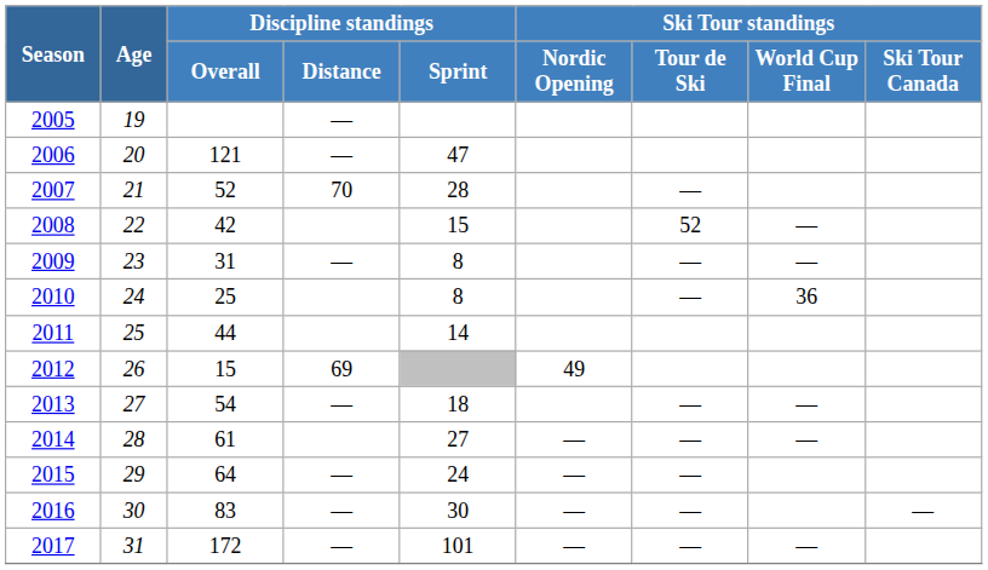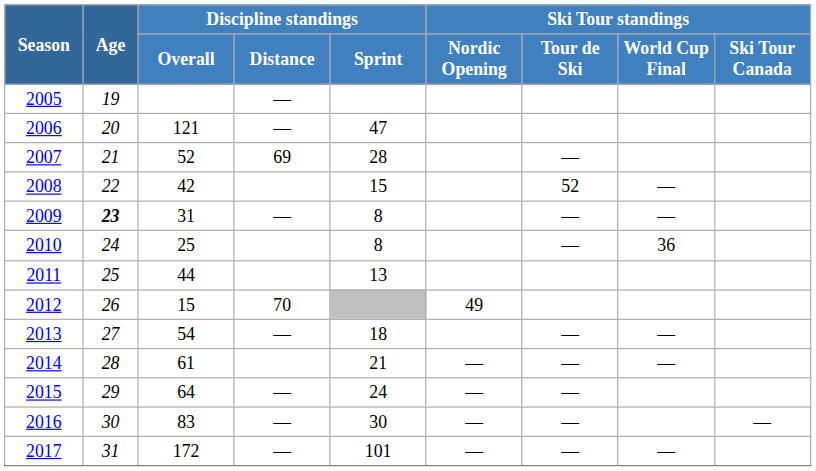2007 | Discipline standings / Distance: 70 -> 69
2009 | Age: normal -> bold
2011 | Discipline standings / Sprint: 14 -> 13
2012 | Discipline standings / Distance: 69 -> 70
2014 | Discipline standings / Sprint: 27 -> 21
